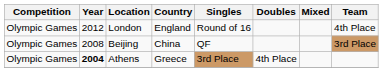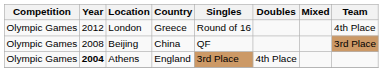London | Country: England -> Greece
Athens | Country: Greece -> England
